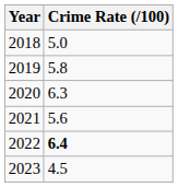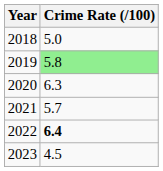2019 | Crime Rate (/100): no background -> lightgreen background
2021 | Crime Rate (/100): 5.6 -> 5.7
